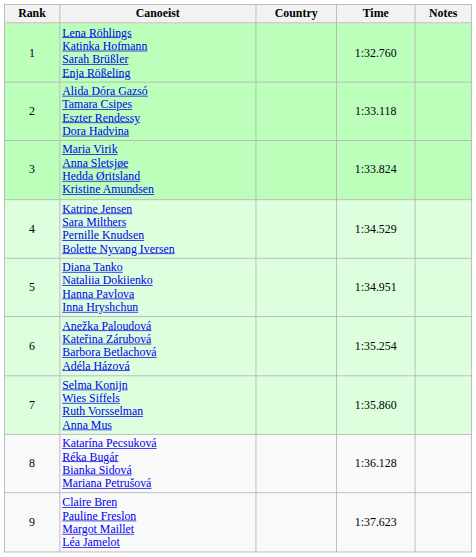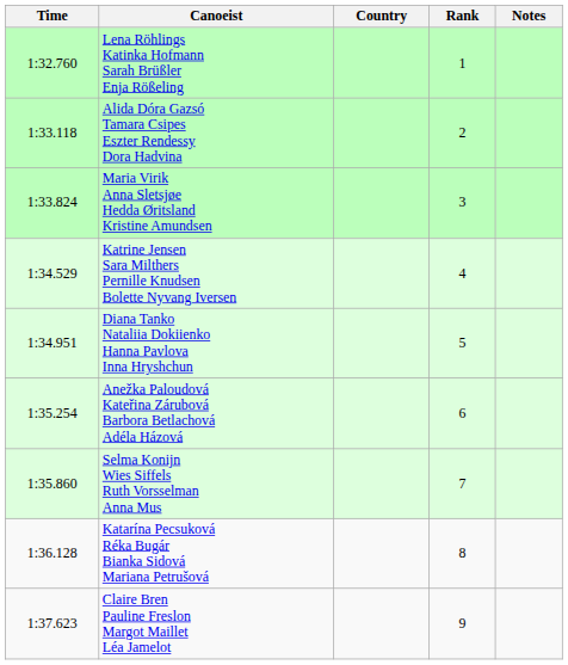columns swapped: Rank <-> Time
